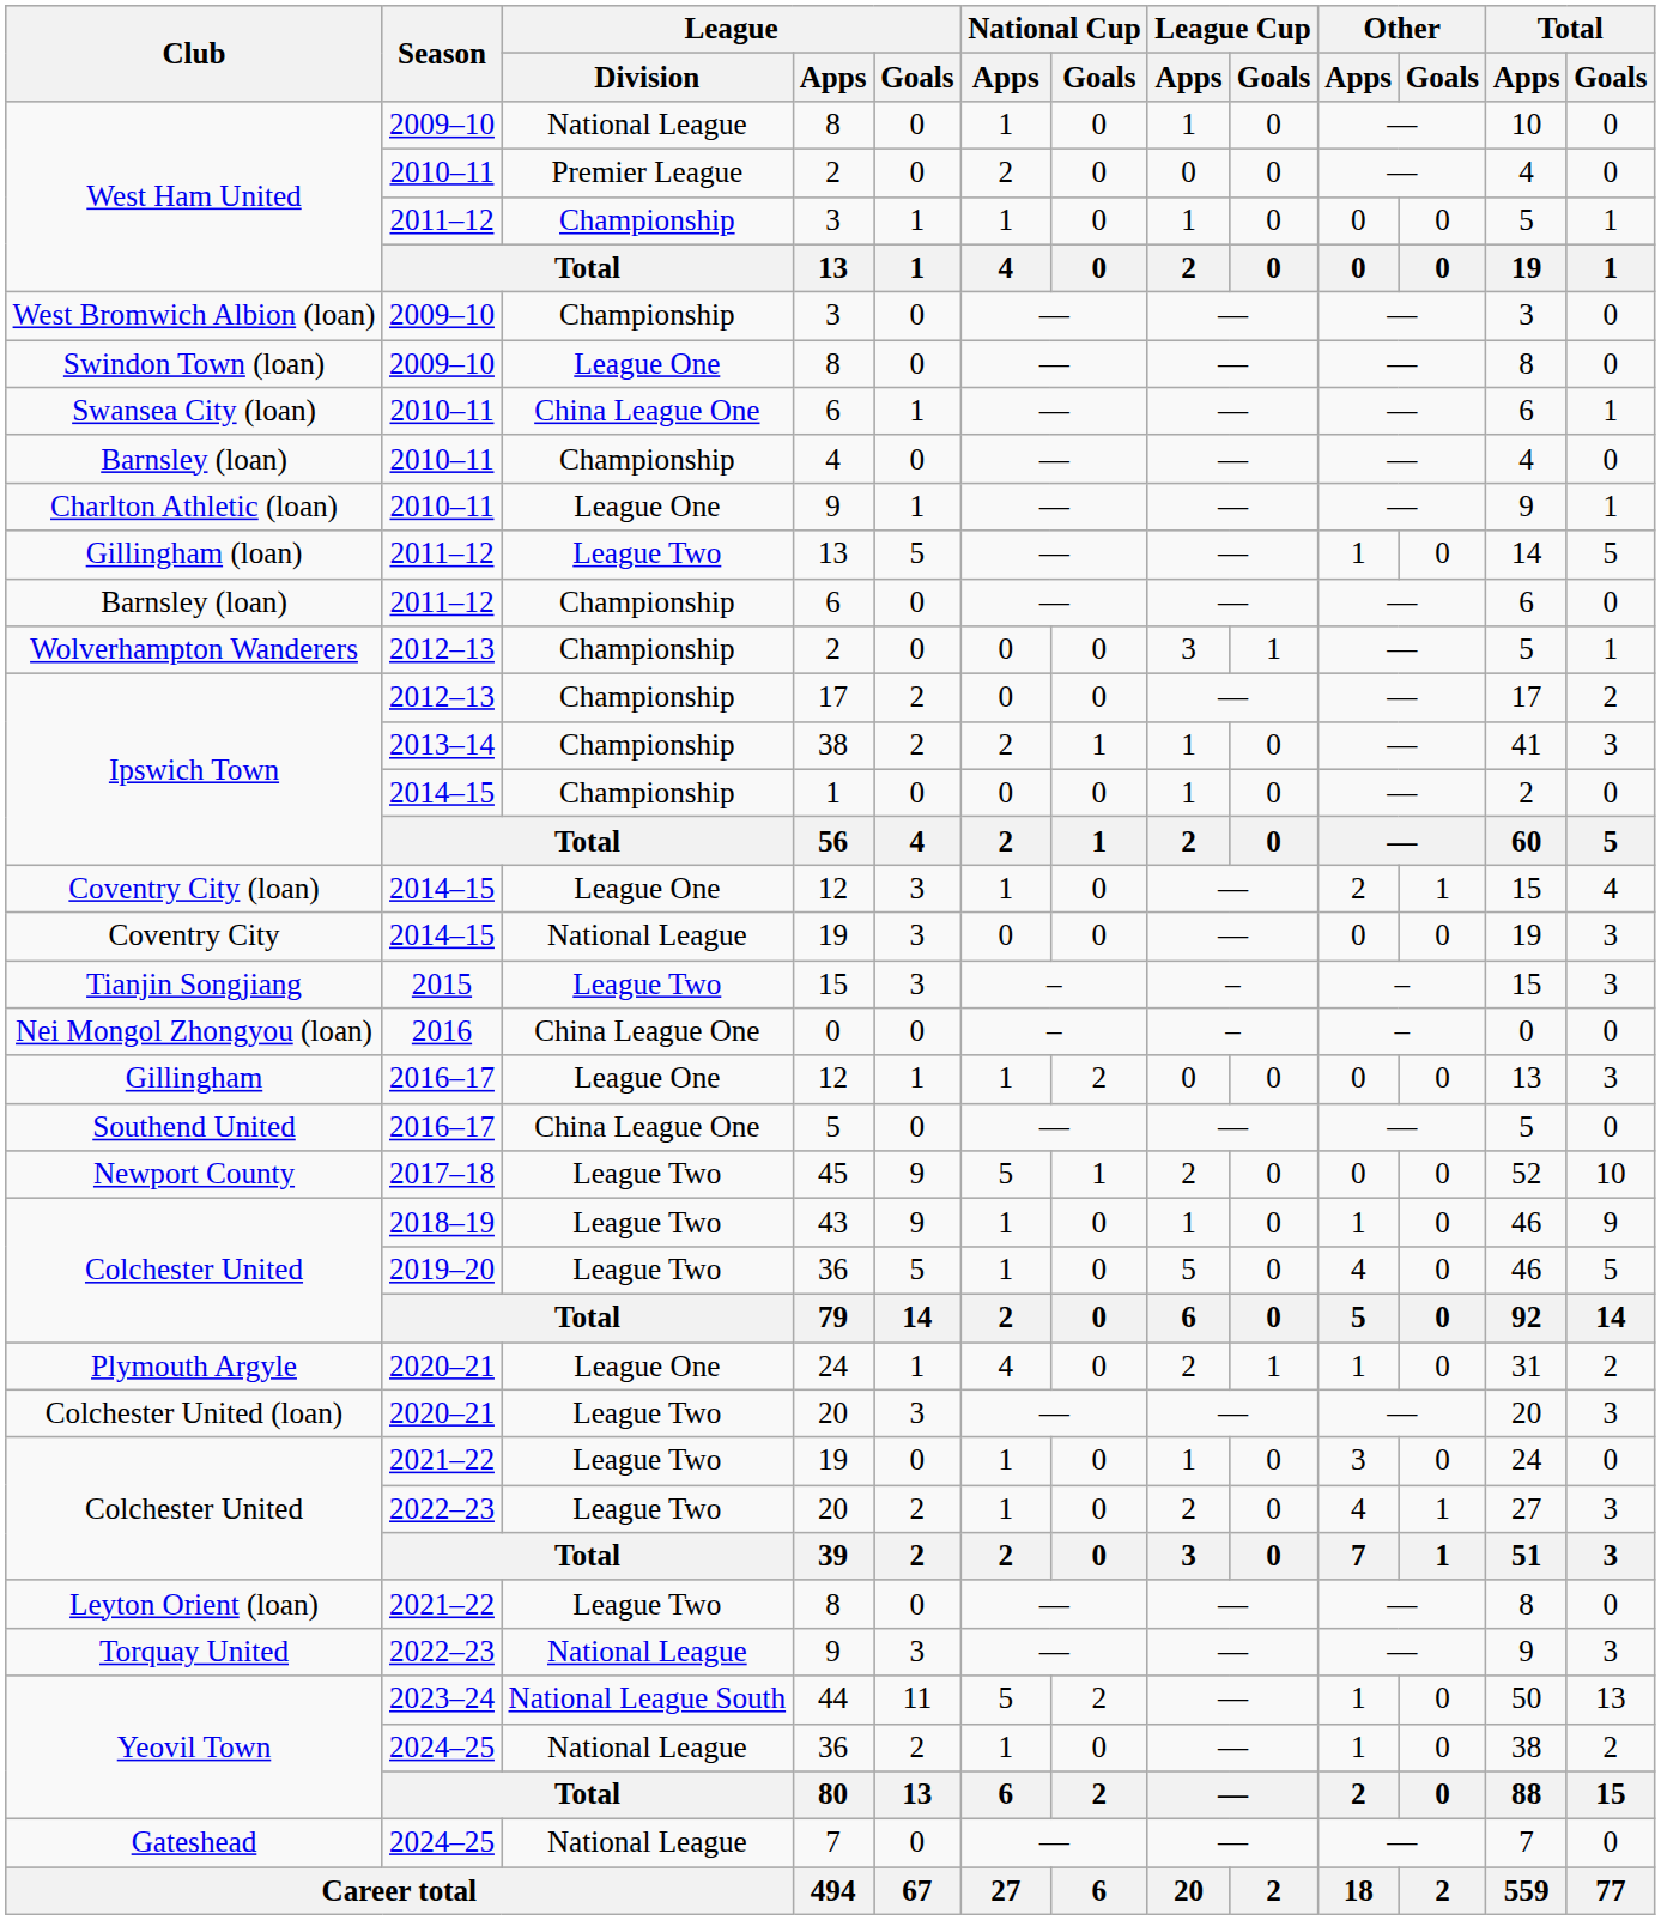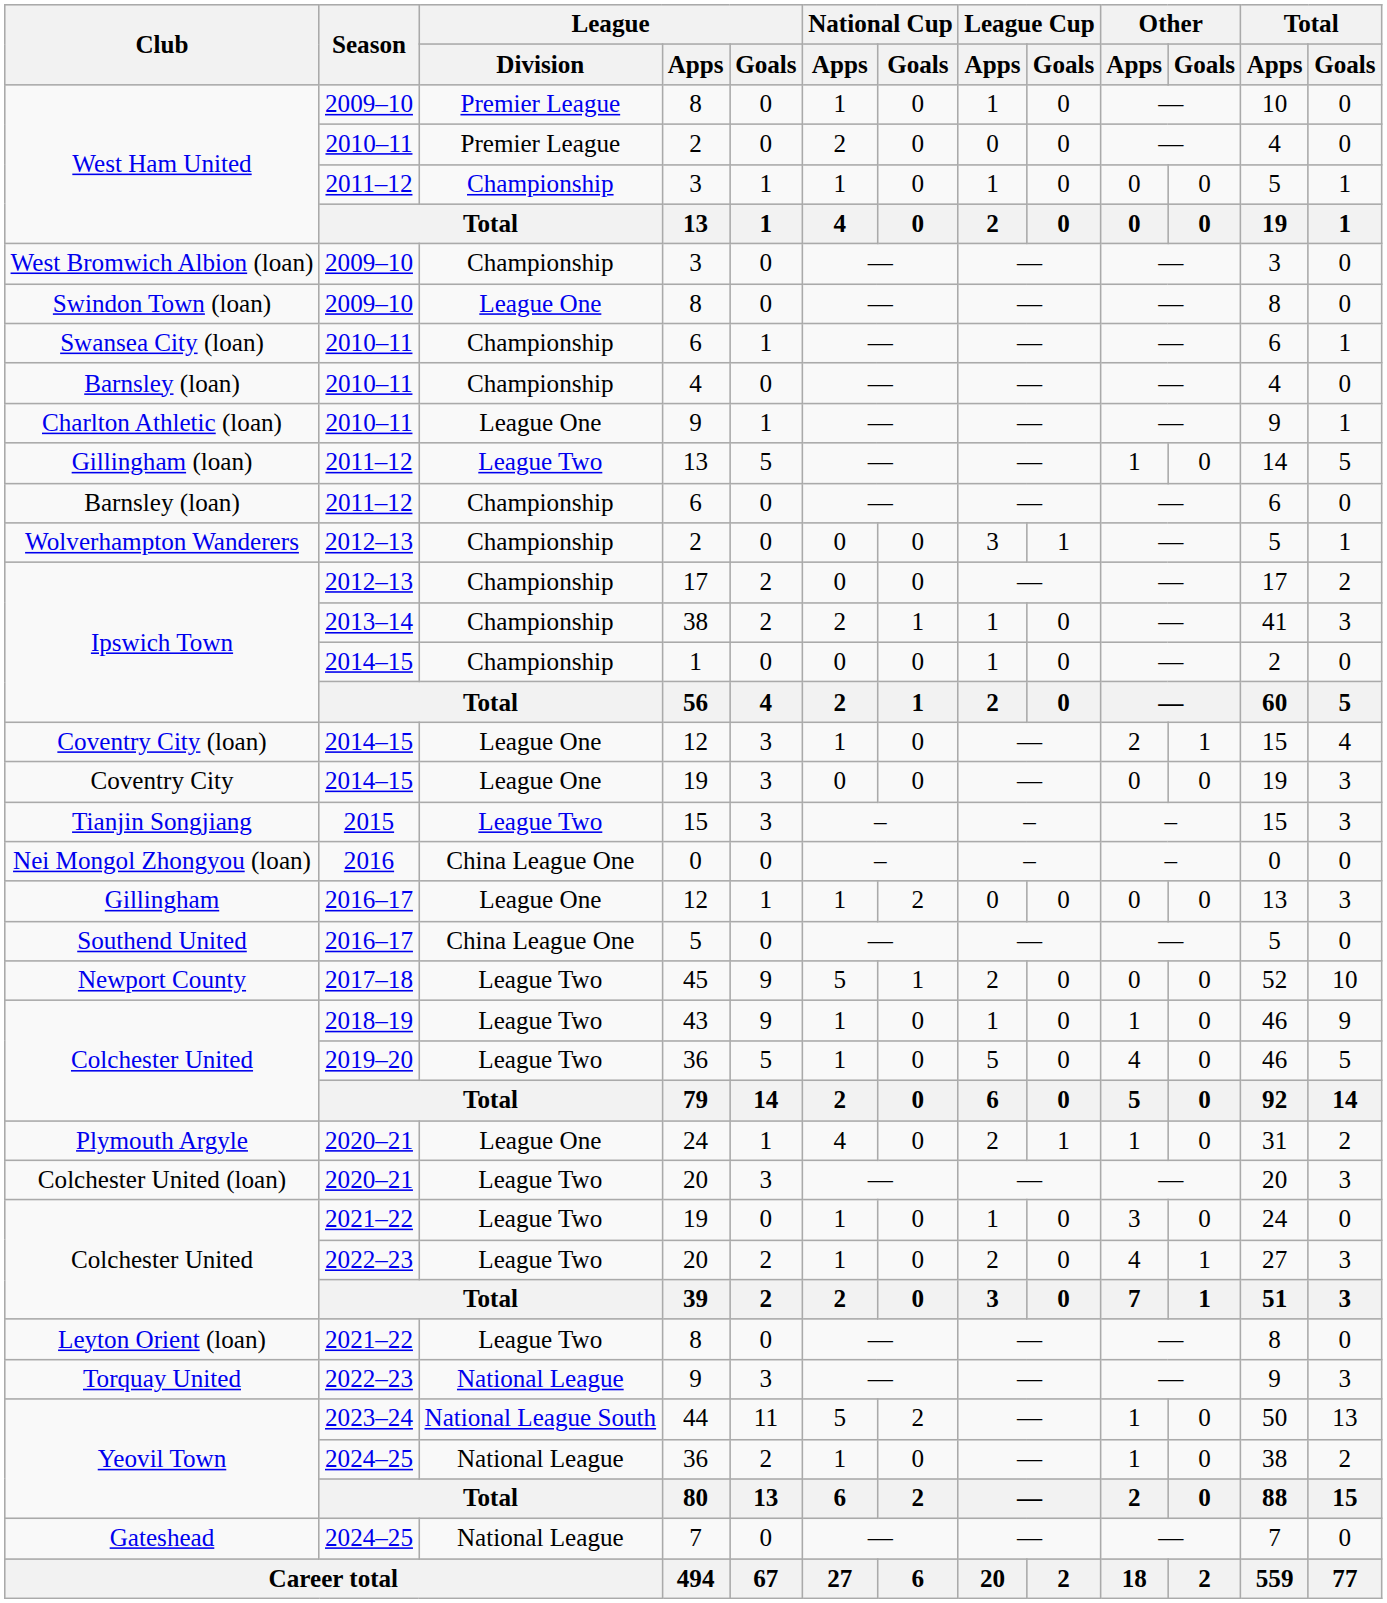West Ham United / 8 | League / Division: National League -> Premier League
Swansea City (loan) | League / Division: China League One -> Championship
Coventry City | League / Division: National League -> League One
